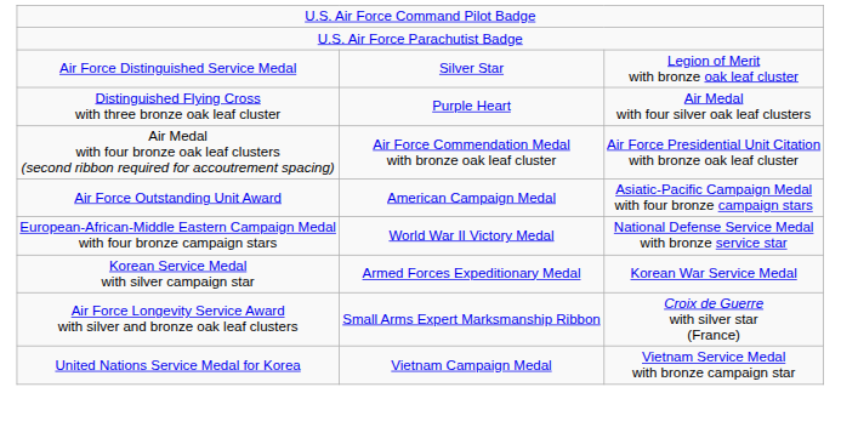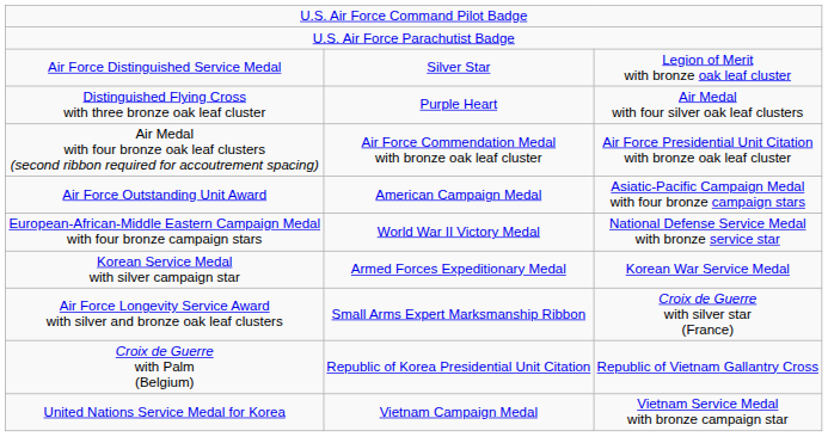+ row: Croix de Guerre with Palm (Belgium) | Republic of Korea Presidential Unit Citation | Republic of Vietnam Gallantry Cross
